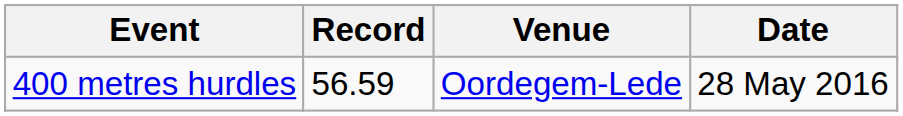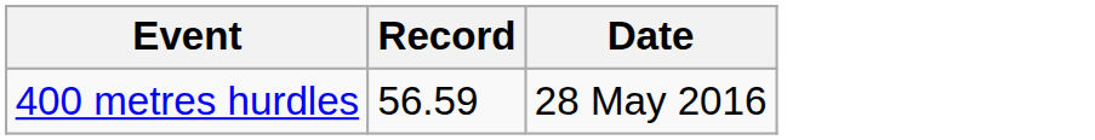- column: Venue | Oordegem-Lede
